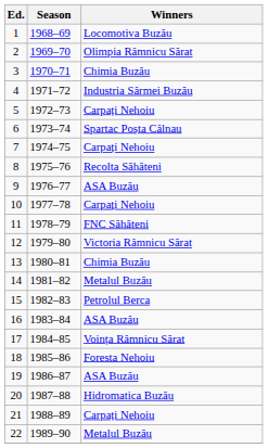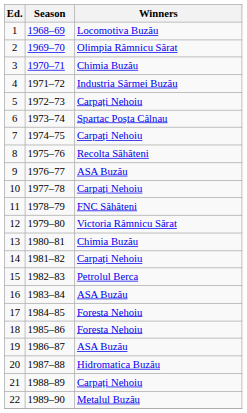14 | Winners: Metalul Buzău -> Carpați Nehoiu
17 | Winners: Voința Râmnicu Sărat -> Foresta Nehoiu
